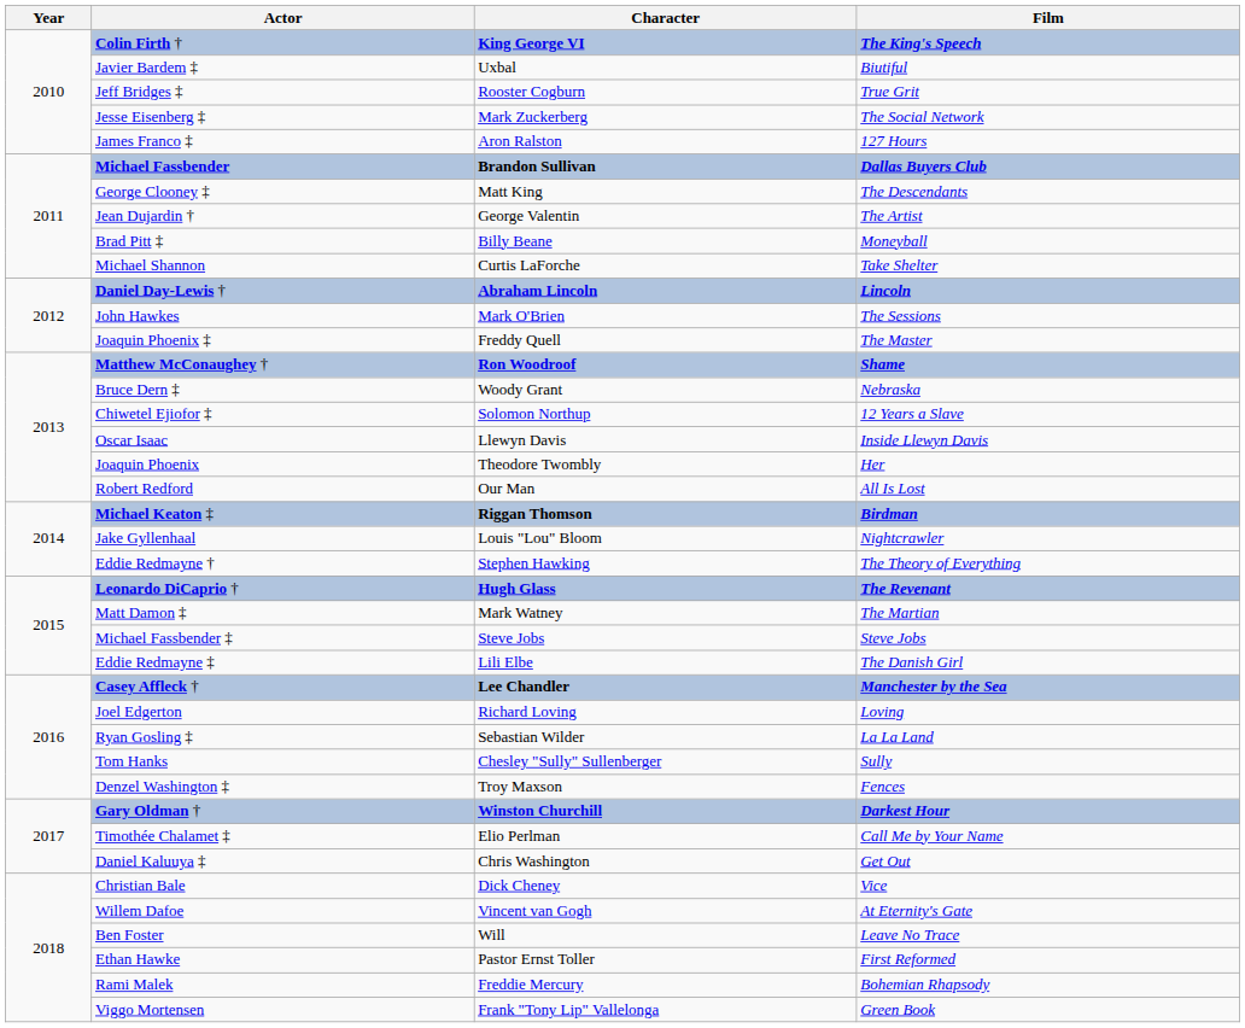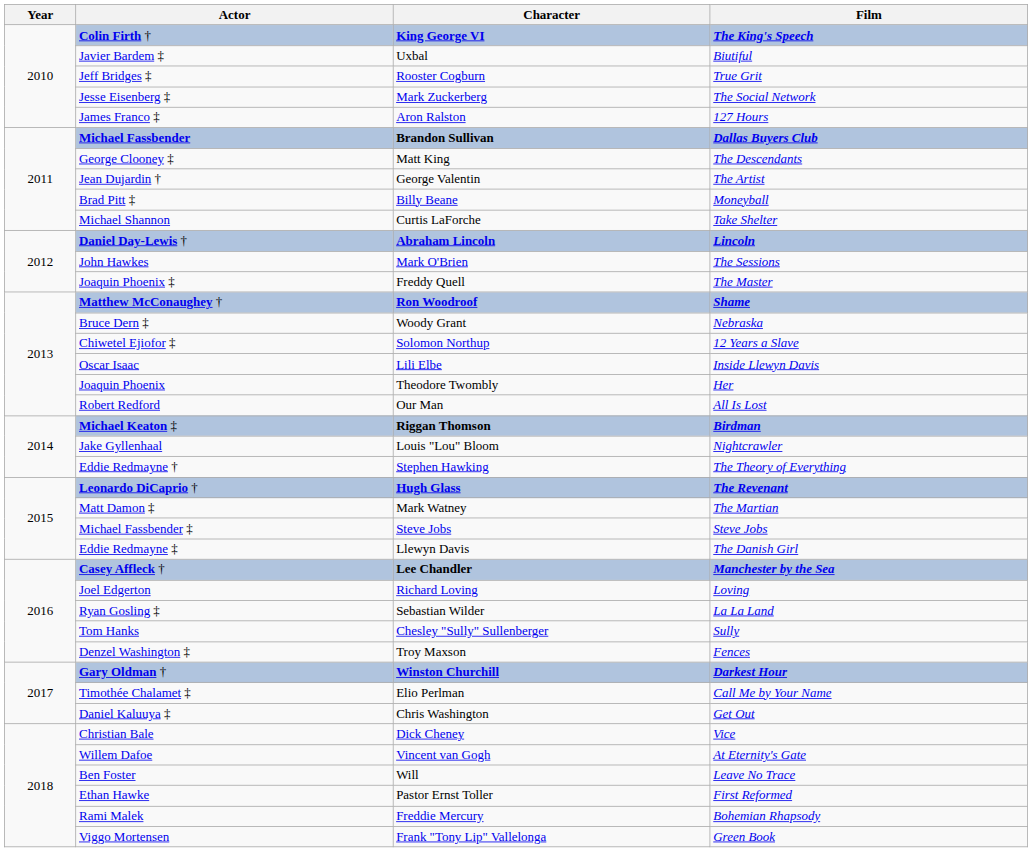Oscar Isaac | Character: Llewyn Davis -> Lili Elbe
Eddie Redmayne ‡ | Character: Lili Elbe -> Llewyn Davis
